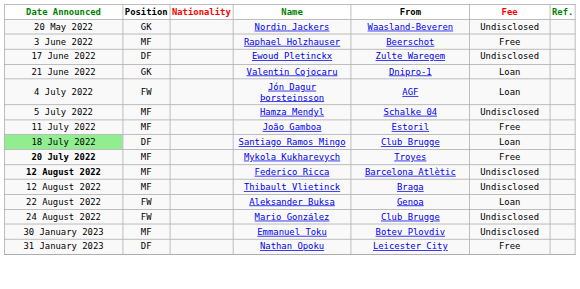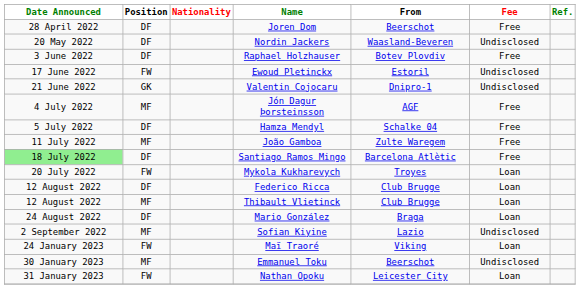+ row: 28 April 2022 | DF | Joren Dom | Beerschot | Free
Nordin Jackers | Position: GK -> DF
Raphael Holzhauser | Position: MF -> DF
Raphael Holzhauser | From: Beerschot -> Botev Plovdiv
Ewoud Pletinckx | Position: DF -> FW
Ewoud Pletinckx | From: Zulte Waregem -> Estoril
Valentin Cojocaru | Fee: Loan -> Undisclosed
Jón Dagur Þorsteinsson | Position: FW -> MF
Jón Dagur Þorsteinsson | Fee: Loan -> Free
Hamza Mendyl | Position: MF -> DF
Hamza Mendyl | Fee: Undisclosed -> Free
João Gamboa | From: Estoril -> Zulte Waregem
Santiago Ramos Mingo | From: Club Brugge -> Barcelona Atlètic
Santiago Ramos Mingo | Fee: Loan -> Free
Mykola Kukharevych | Date Announced: bold -> normal
Mykola Kukharevych | Position: MF -> FW
Mykola Kukharevych | Fee: Free -> Loan
Federico Ricca | Date Announced: bold -> normal
Federico Ricca | Position: MF -> DF
Federico Ricca | From: Barcelona Atlètic -> Club Brugge
Federico Ricca | Fee: Undisclosed -> Loan
Thibault Vlietinck | From: Braga -> Club Brugge
Thibault Vlietinck | Fee: Undisclosed -> Loan
- row: 22 August 2022 | FW | Aleksander Buksa | Genoa | Loan
Mario González | Position: FW -> DF
Mario González | From: Club Brugge -> Braga
Mario González | Fee: Undisclosed -> Loan
+ row: 2 September 2022 | MF | Sofian Kiyine | Lazio | Undisclosed
+ row: 24 January 2023 | FW | Maï Traoré | Viking | Loan
Emmanuel Toku | From: Botev Plovdiv -> Beerschot
Nathan Opoku | Position: DF -> FW
Nathan Opoku | Fee: Free -> Loan
